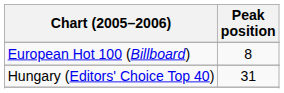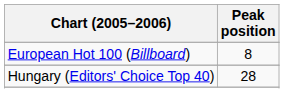Hungary (Editors' Choice Top 40) | Peak position: 31 -> 28
